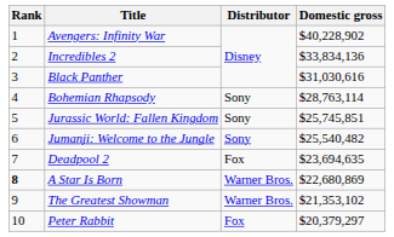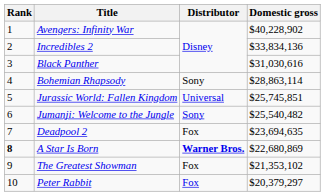Bohemian Rhapsody | Domestic gross: $28,763,114 -> $28,863,114
Jurassic World: Fallen Kingdom | Distributor: Sony -> Universal
A Star Is Born | Distributor: normal -> bold
The Greatest Showman | Distributor: Warner Bros. -> Fox
